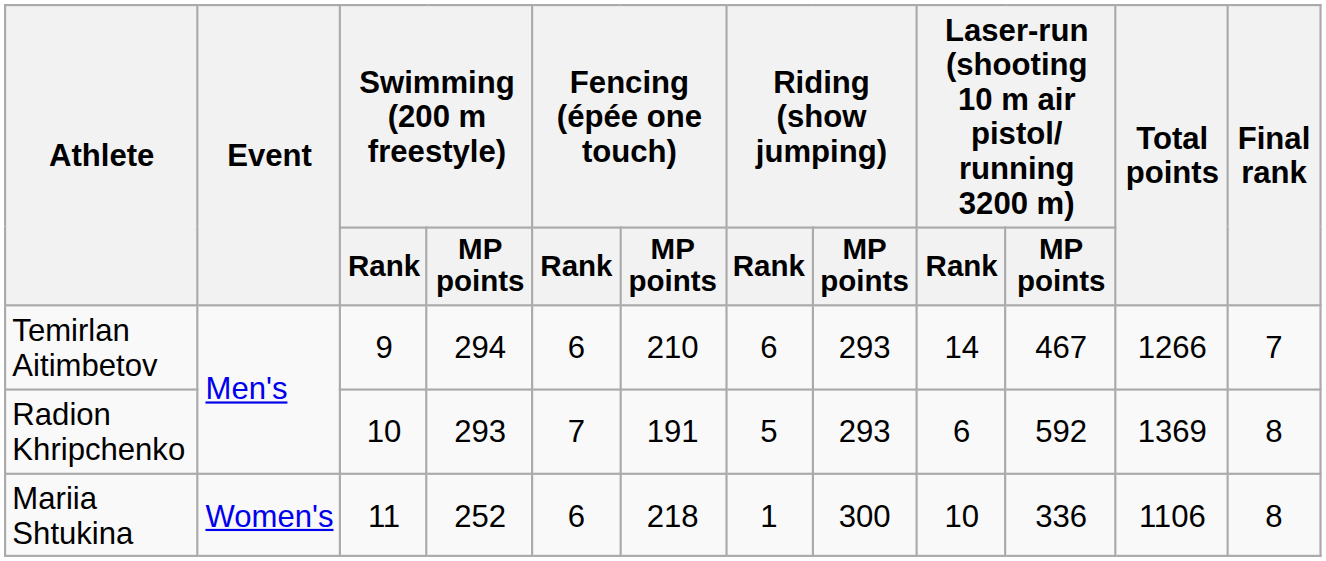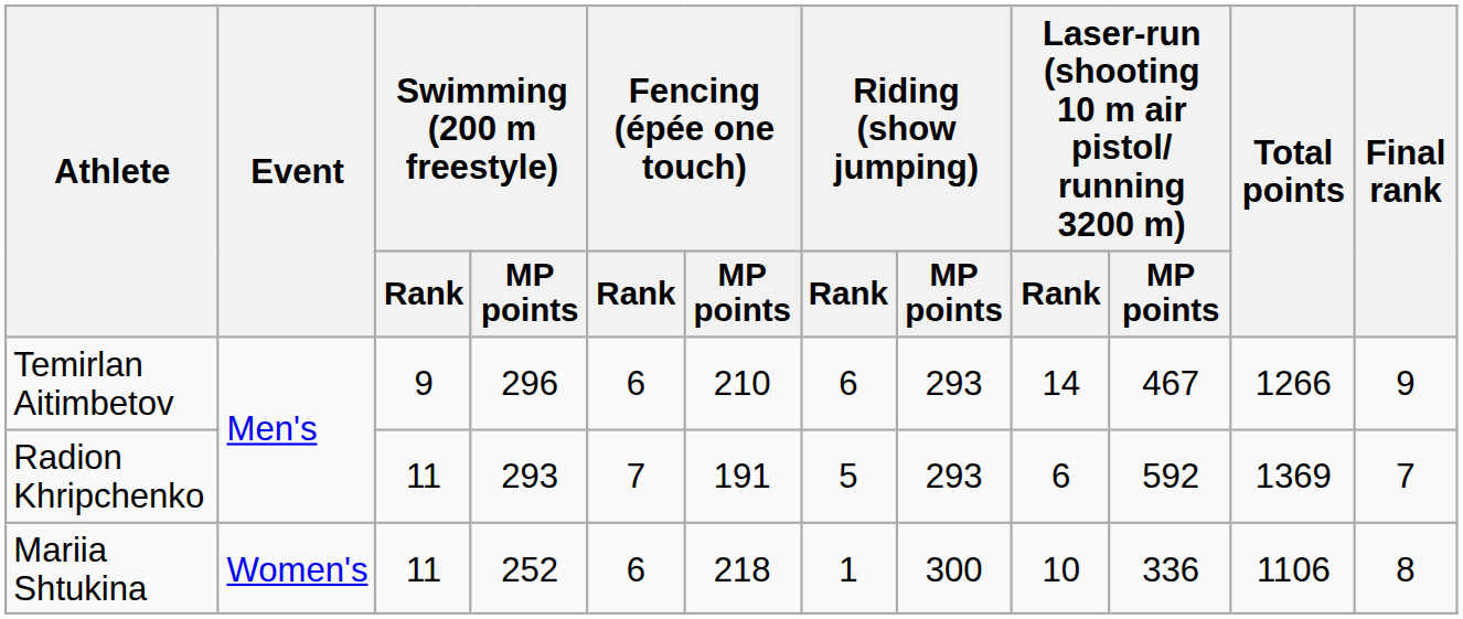Temirlan Aitimbetov | Swimming (200 m freestyle) / MP points: 294 -> 296
Temirlan Aitimbetov | Final rank: 7 -> 9
Radion Khripchenko | Swimming (200 m freestyle) / Rank: 10 -> 11
Radion Khripchenko | Final rank: 8 -> 7
